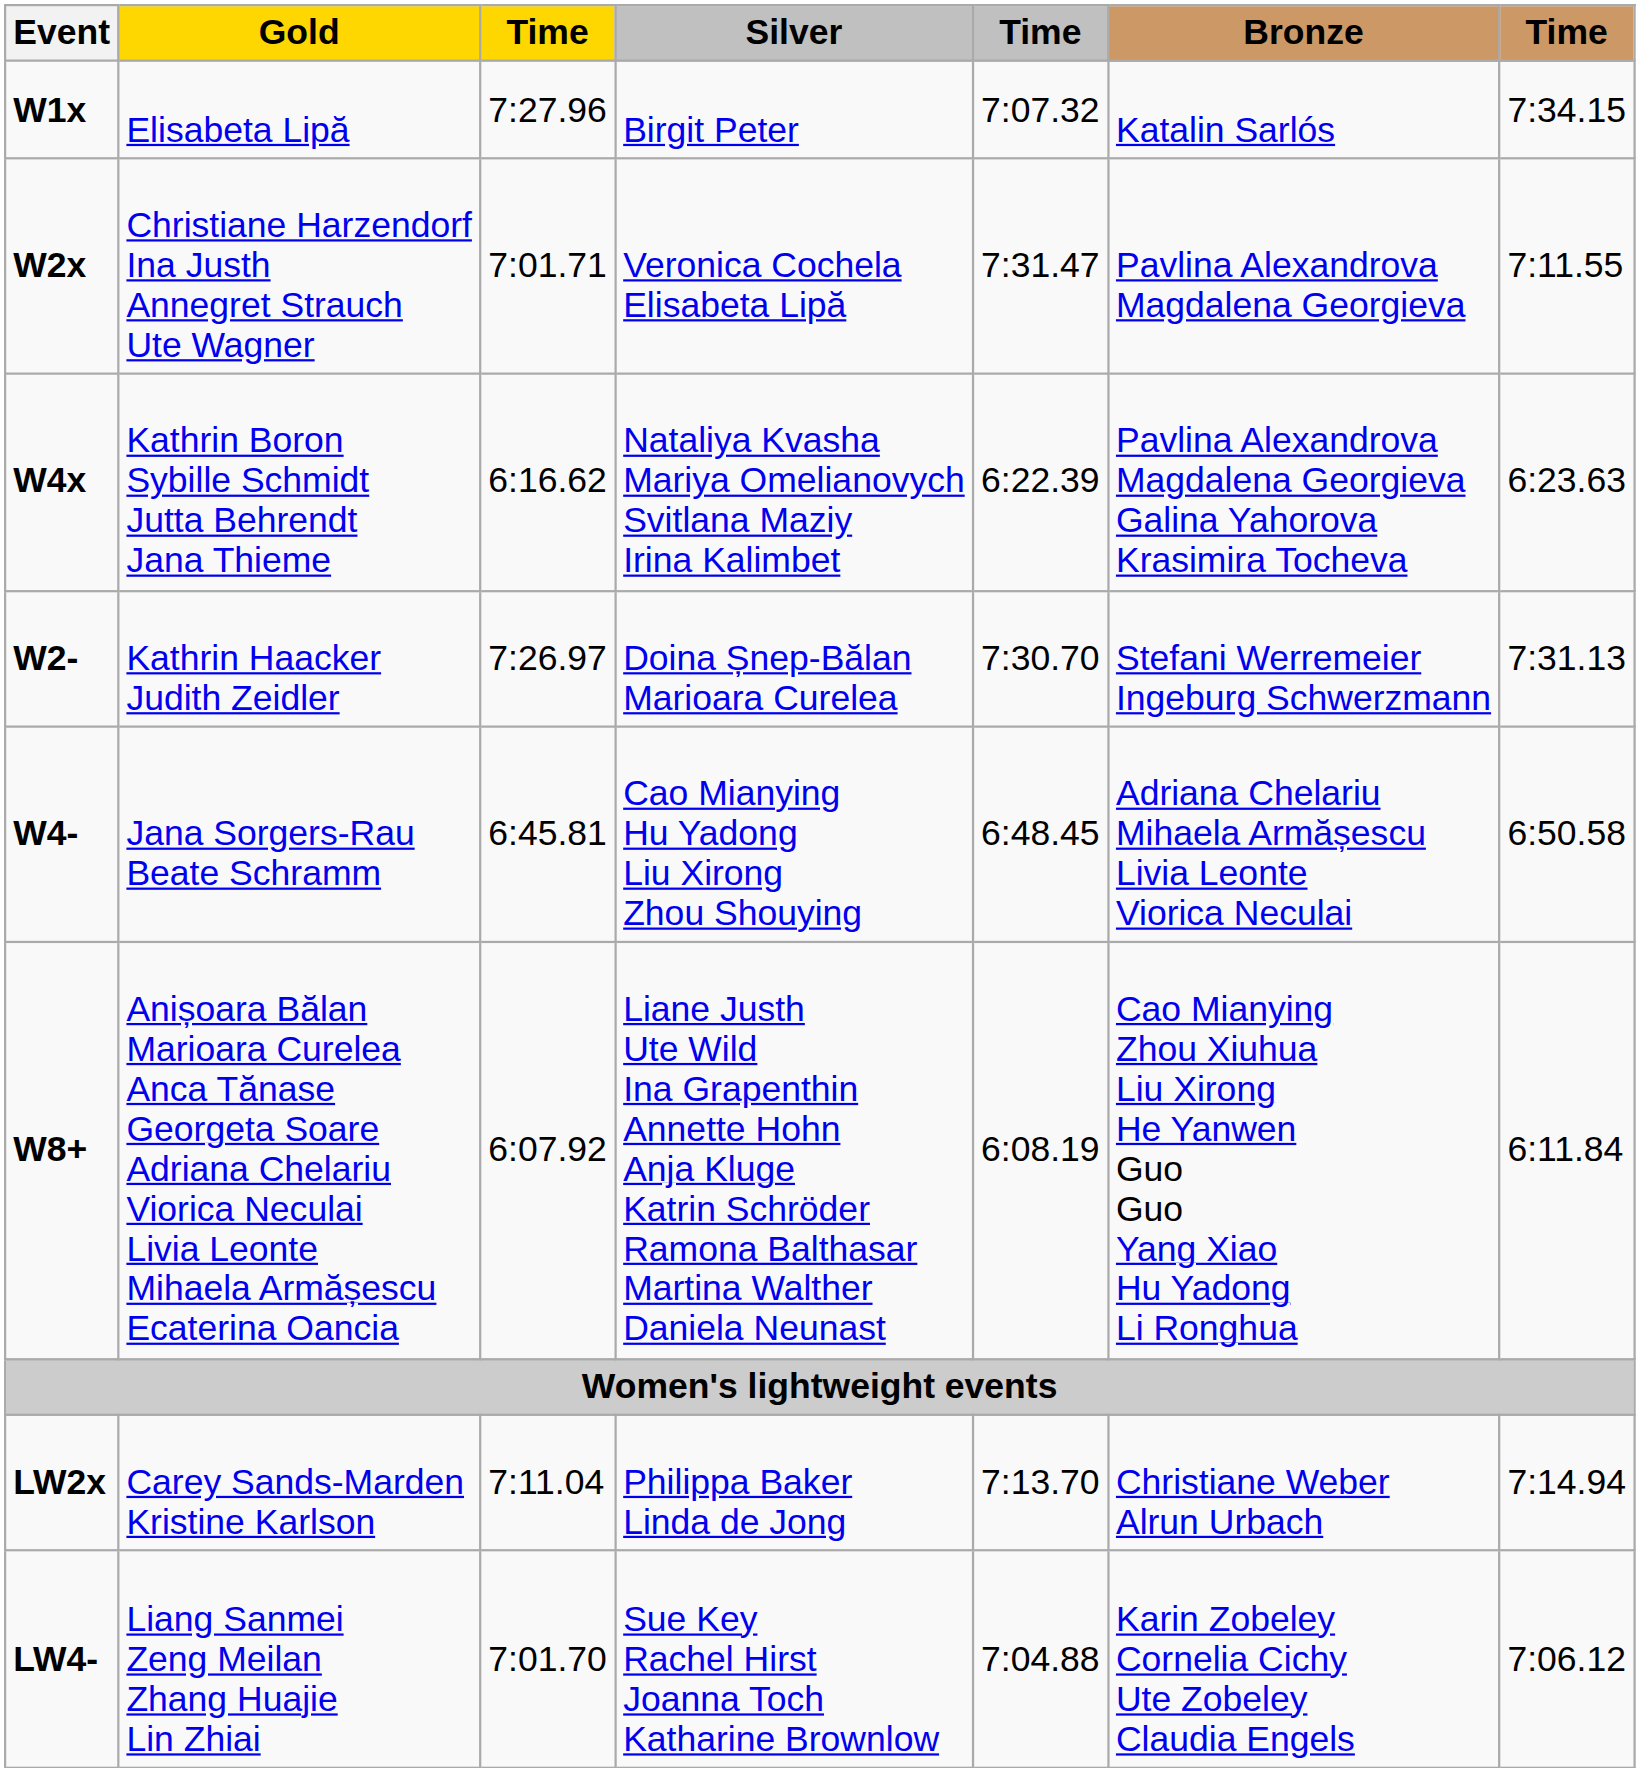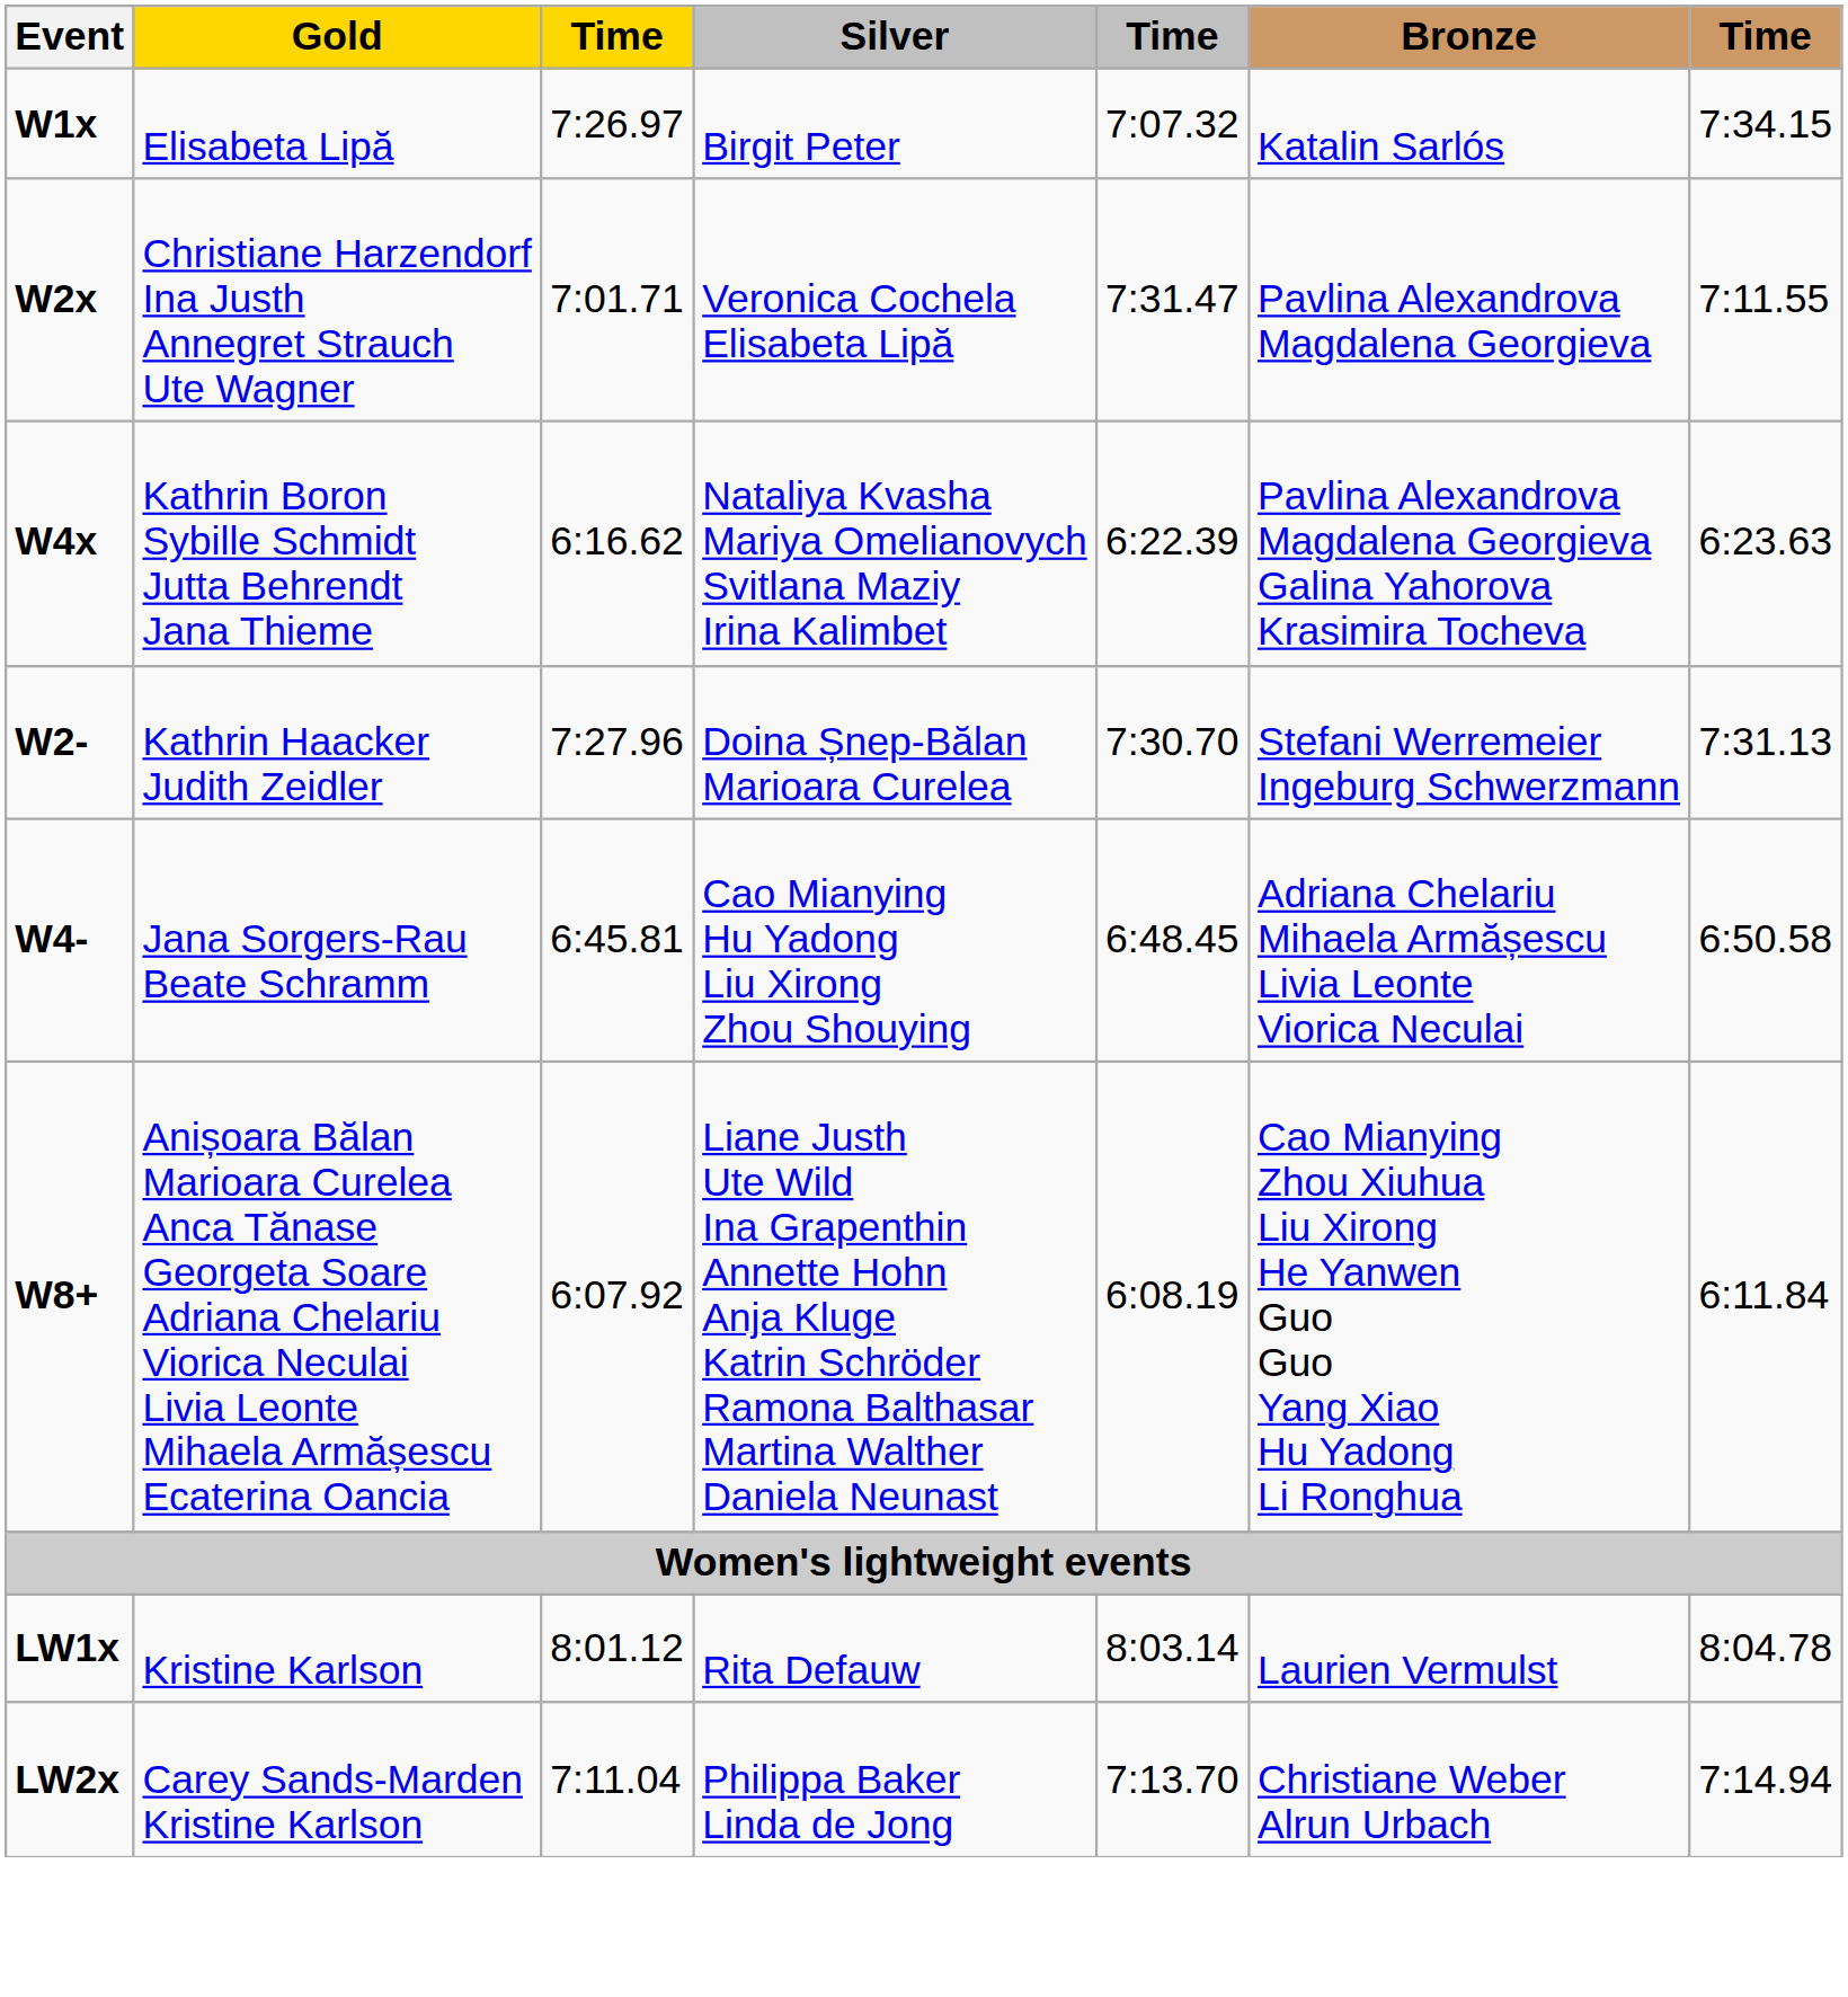W1x | column 3: 7:27.96 -> 7:26.97
W2- | column 3: 7:26.97 -> 7:27.96
+ row: LW1x | Kristine Karlson | 8:01.12 | Rita Defauw | 8:03.14 | Laurien Vermulst | 8:04.78
- row: LW4- | Liang Sanmei Zeng Meilan Zhang Huajie Lin Zhiai | 7:01.70 | Sue Key Rachel Hirst Joanna Toch Katharine Brownlow | 7:04.88 | Karin Zobeley Cornelia Cichy Ute Zobeley Claudia Engels | 7:06.12
